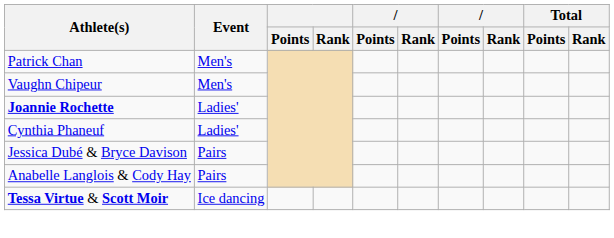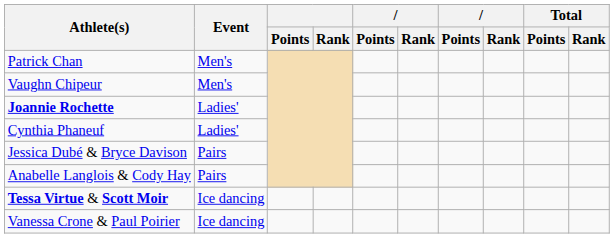+ row: Vanessa Crone & Paul Poirier | Ice dancing
